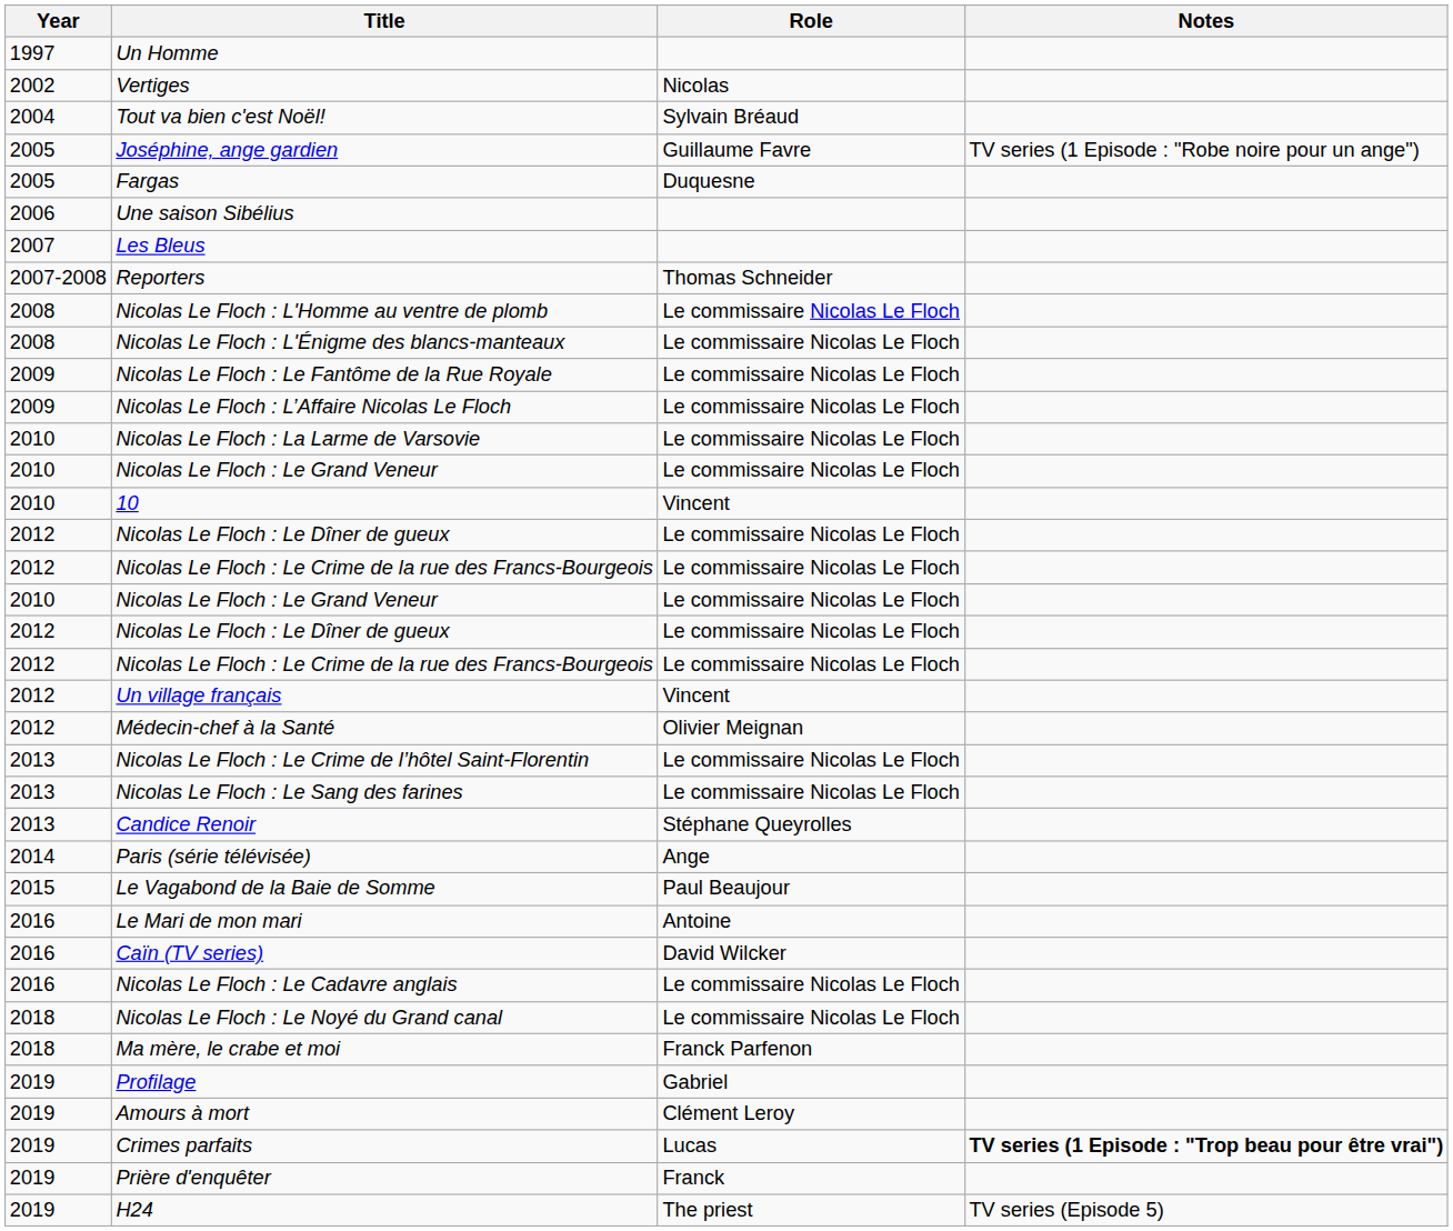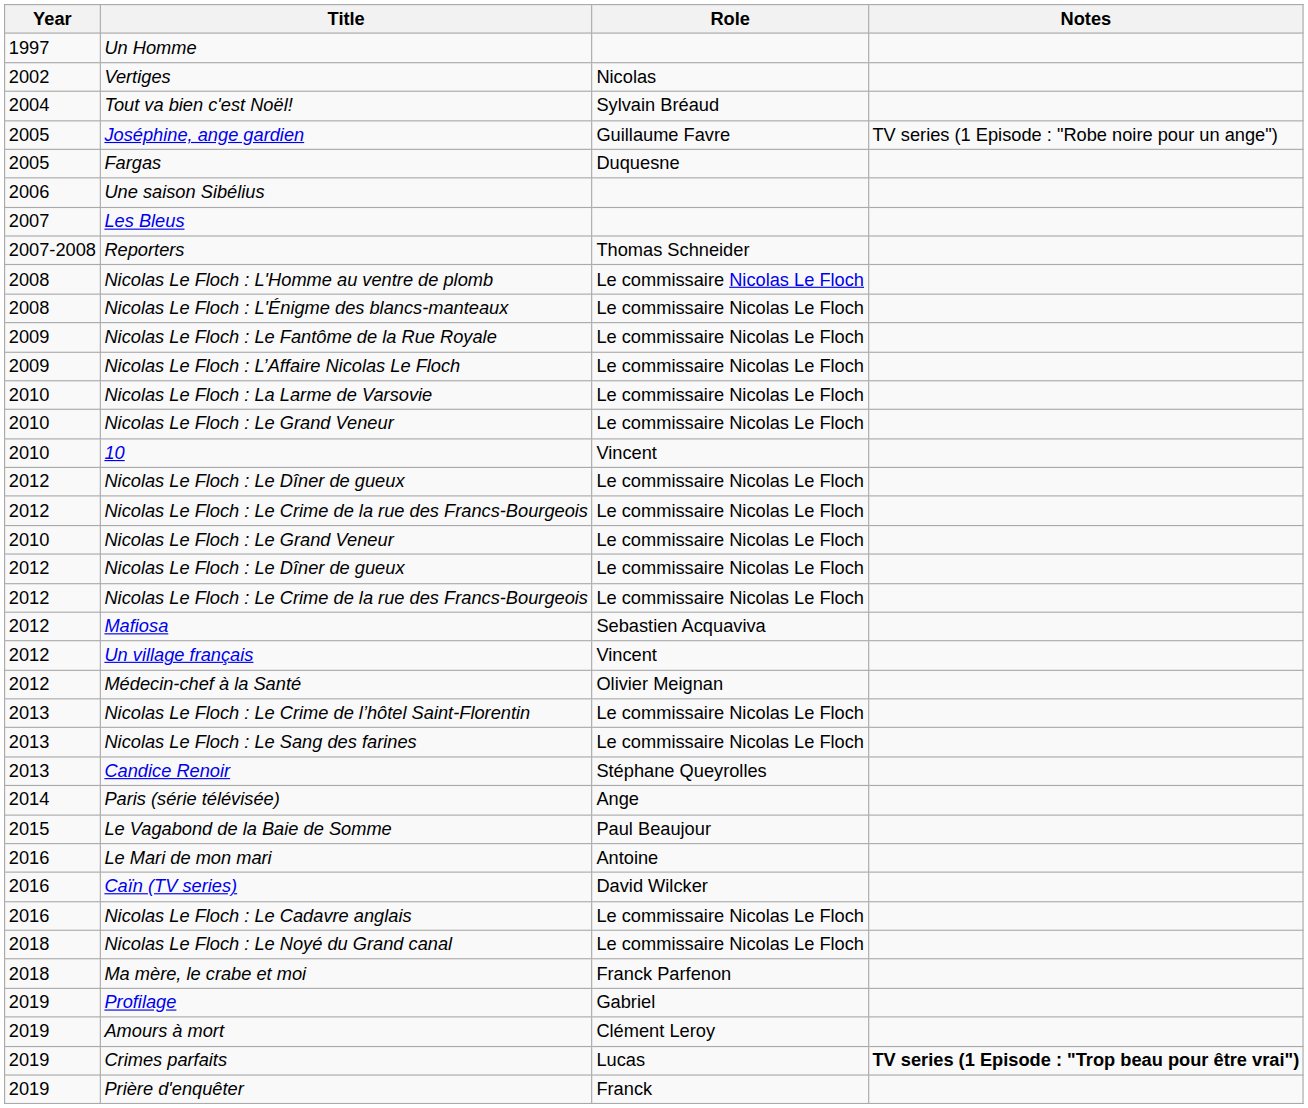+ row: 2012 | Mafiosa | Sebastien Acquaviva
- row: 2019 | H24 | The priest | TV series (Episode 5)
